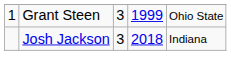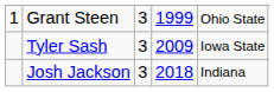+ row: Tyler Sash | 3 | 2009 | Iowa State
